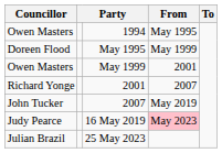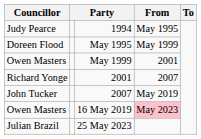1994 | Councillor: Owen Masters -> Judy Pearce
16 May 2019 | Councillor: Judy Pearce -> Owen Masters
